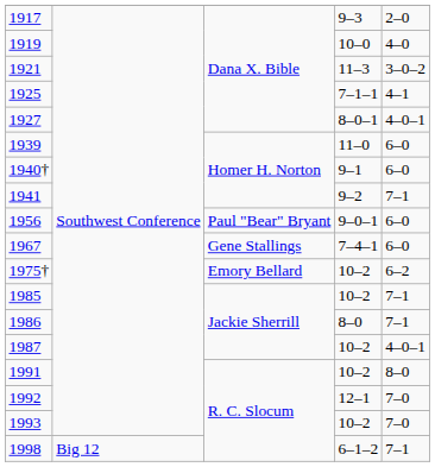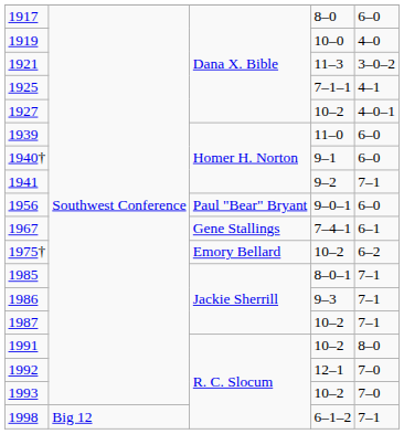1917 | column 4: 9–3 -> 8–0
1917 | column 5: 2–0 -> 6–0
1927 | column 4: 8–0–1 -> 10–2
1967 | column 5: 6–0 -> 6–1
1985 | column 4: 10–2 -> 8–0–1
1986 | column 4: 8–0 -> 9–3
1987 | column 5: 4–0–1 -> 7–1
